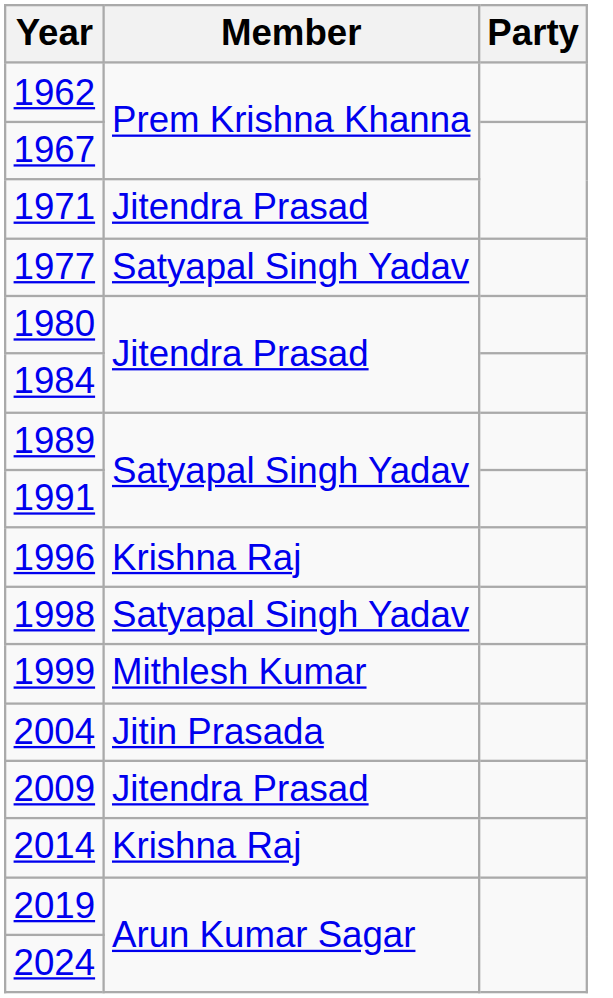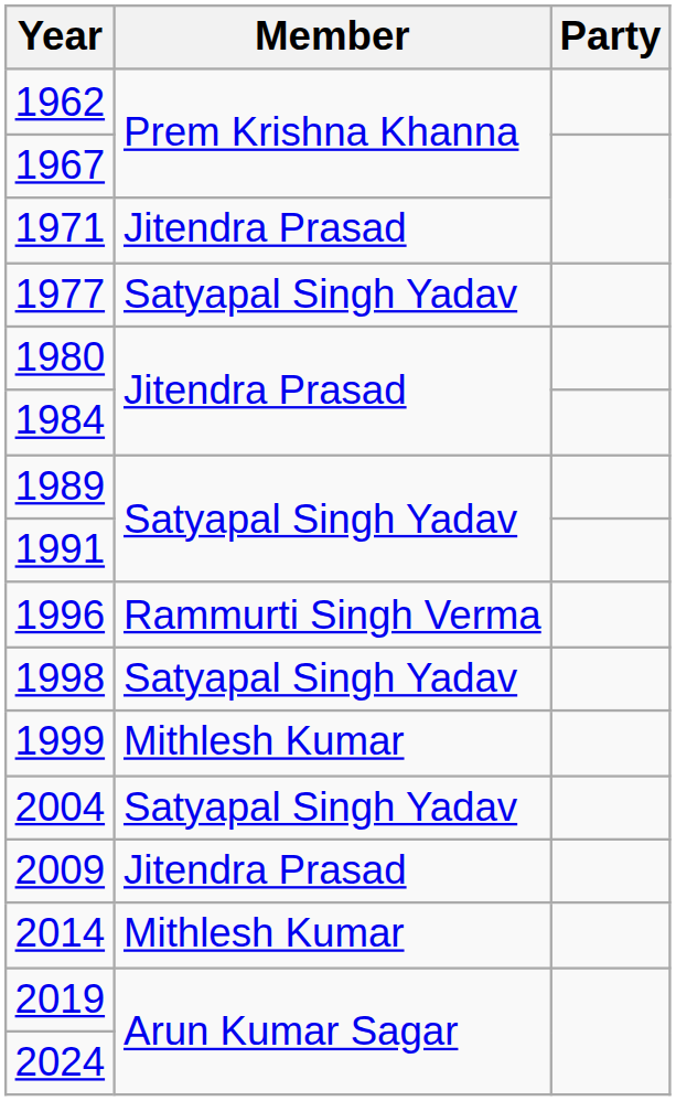1996 | Member: Krishna Raj -> Rammurti Singh Verma
2004 | Member: Jitin Prasada -> Satyapal Singh Yadav
2014 | Member: Krishna Raj -> Mithlesh Kumar
